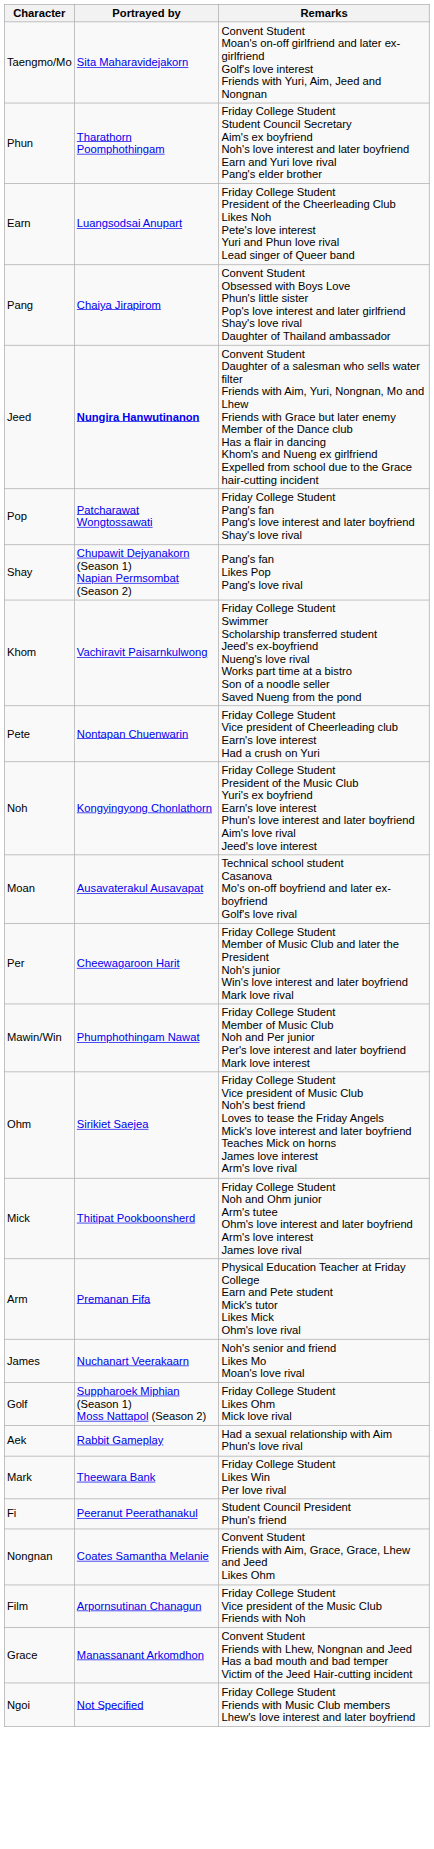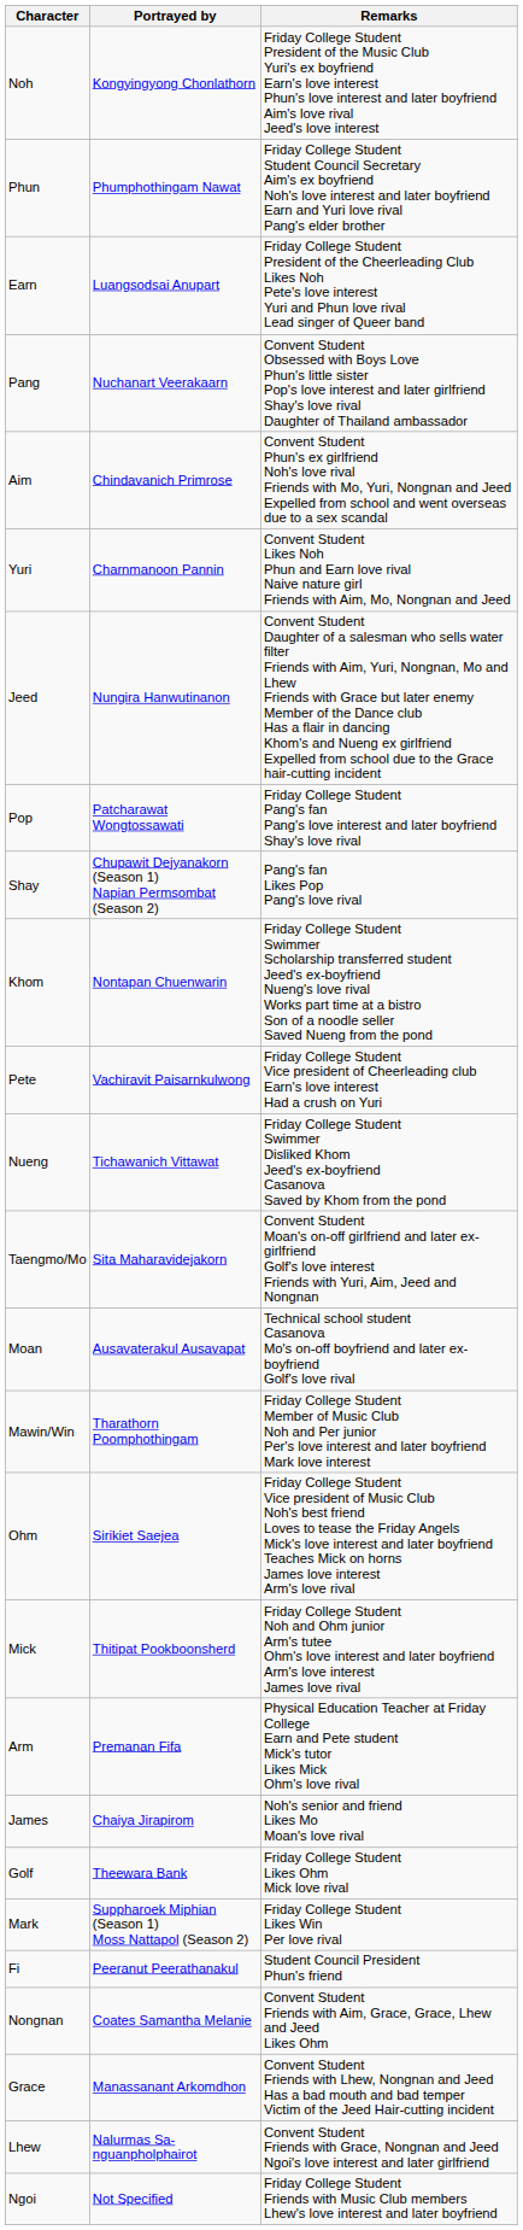rows swapped: Noh <-> Taengmo/Mo
Phun | Portrayed by: Tharathorn Poomphothingam -> Phumphothingam Nawat
Pang | Portrayed by: Chaiya Jirapirom -> Nuchanart Veerakaarn
+ row: Aim | Chindavanich Primrose | Convent Student Phun's ex girlfriend Noh's love rival Friends with Mo, Yuri, Nongnan and Jeed Expelled from school and went overseas due to a sex scandal
+ row: Yuri | Charnmanoon Pannin | Convent Student Likes Noh Phun and Earn love rival Naive nature girl Friends with Aim, Mo, Nongnan and Jeed
Jeed | Portrayed by: bold -> normal
Khom | Portrayed by: Vachiravit Paisarnkulwong -> Nontapan Chuenwarin
Pete | Portrayed by: Nontapan Chuenwarin -> Vachiravit Paisarnkulwong
+ row: Nueng | Tichawanich Vittawat | Friday College Student Swimmer Disliked Khom Jeed's ex-boyfriend Casanova Saved by Khom from the pond
- row: Per | Cheewagaroon Harit | Friday College Student Member of Music Club and later the President Noh's junior Win's love interest and later boyfriend Mark love rival
Mawin/Win | Portrayed by: Phumphothingam Nawat -> Tharathorn Poomphothingam
James | Portrayed by: Nuchanart Veerakaarn -> Chaiya Jirapirom
Golf | Portrayed by: Suppharoek Miphian (Season 1) Moss Nattapol (Season 2) -> Theewara Bank
- row: Aek | Rabbit Gameplay | Had a sexual relationship with Aim Phun's love rival
Mark | Portrayed by: Theewara Bank -> Suppharoek Miphian (Season 1) Moss Nattapol (Season 2)
- row: Film | Arpornsutinan Chanagun | Friday College Student Vice president of the Music Club Friends with Noh
+ row: Lhew | Nalurmas Sa-nguanpholphairot | Convent Student Friends with Grace, Nongnan and Jeed Ngoi's love interest and later girlfriend
